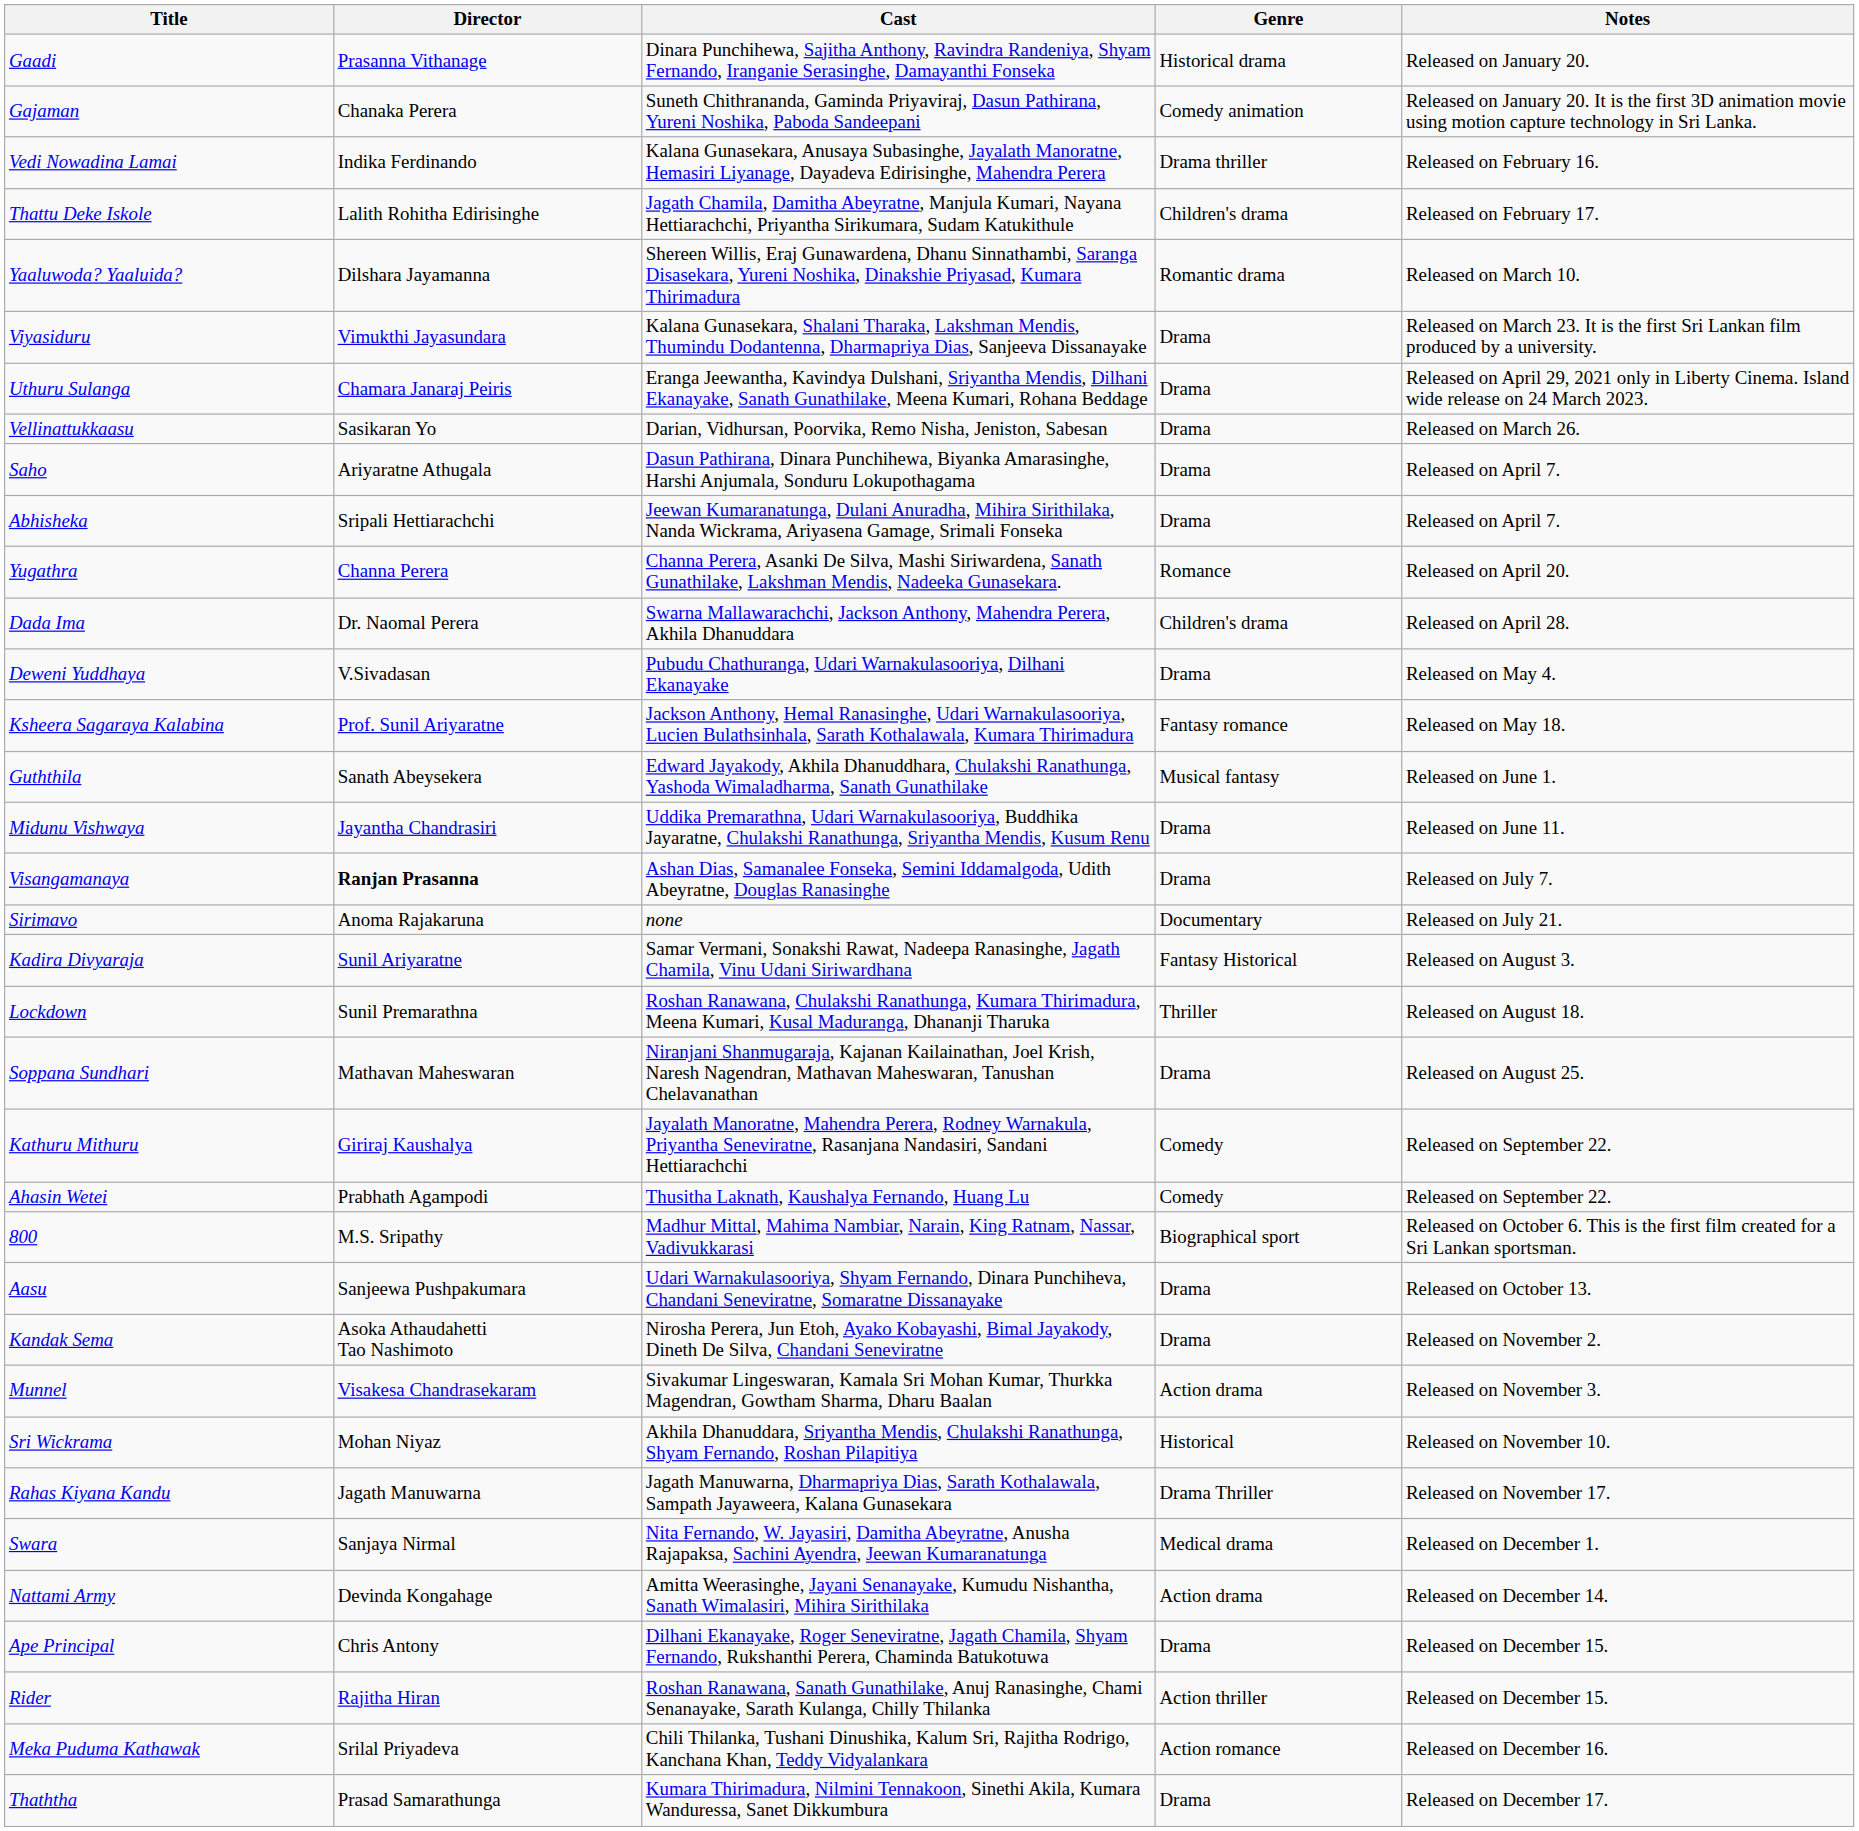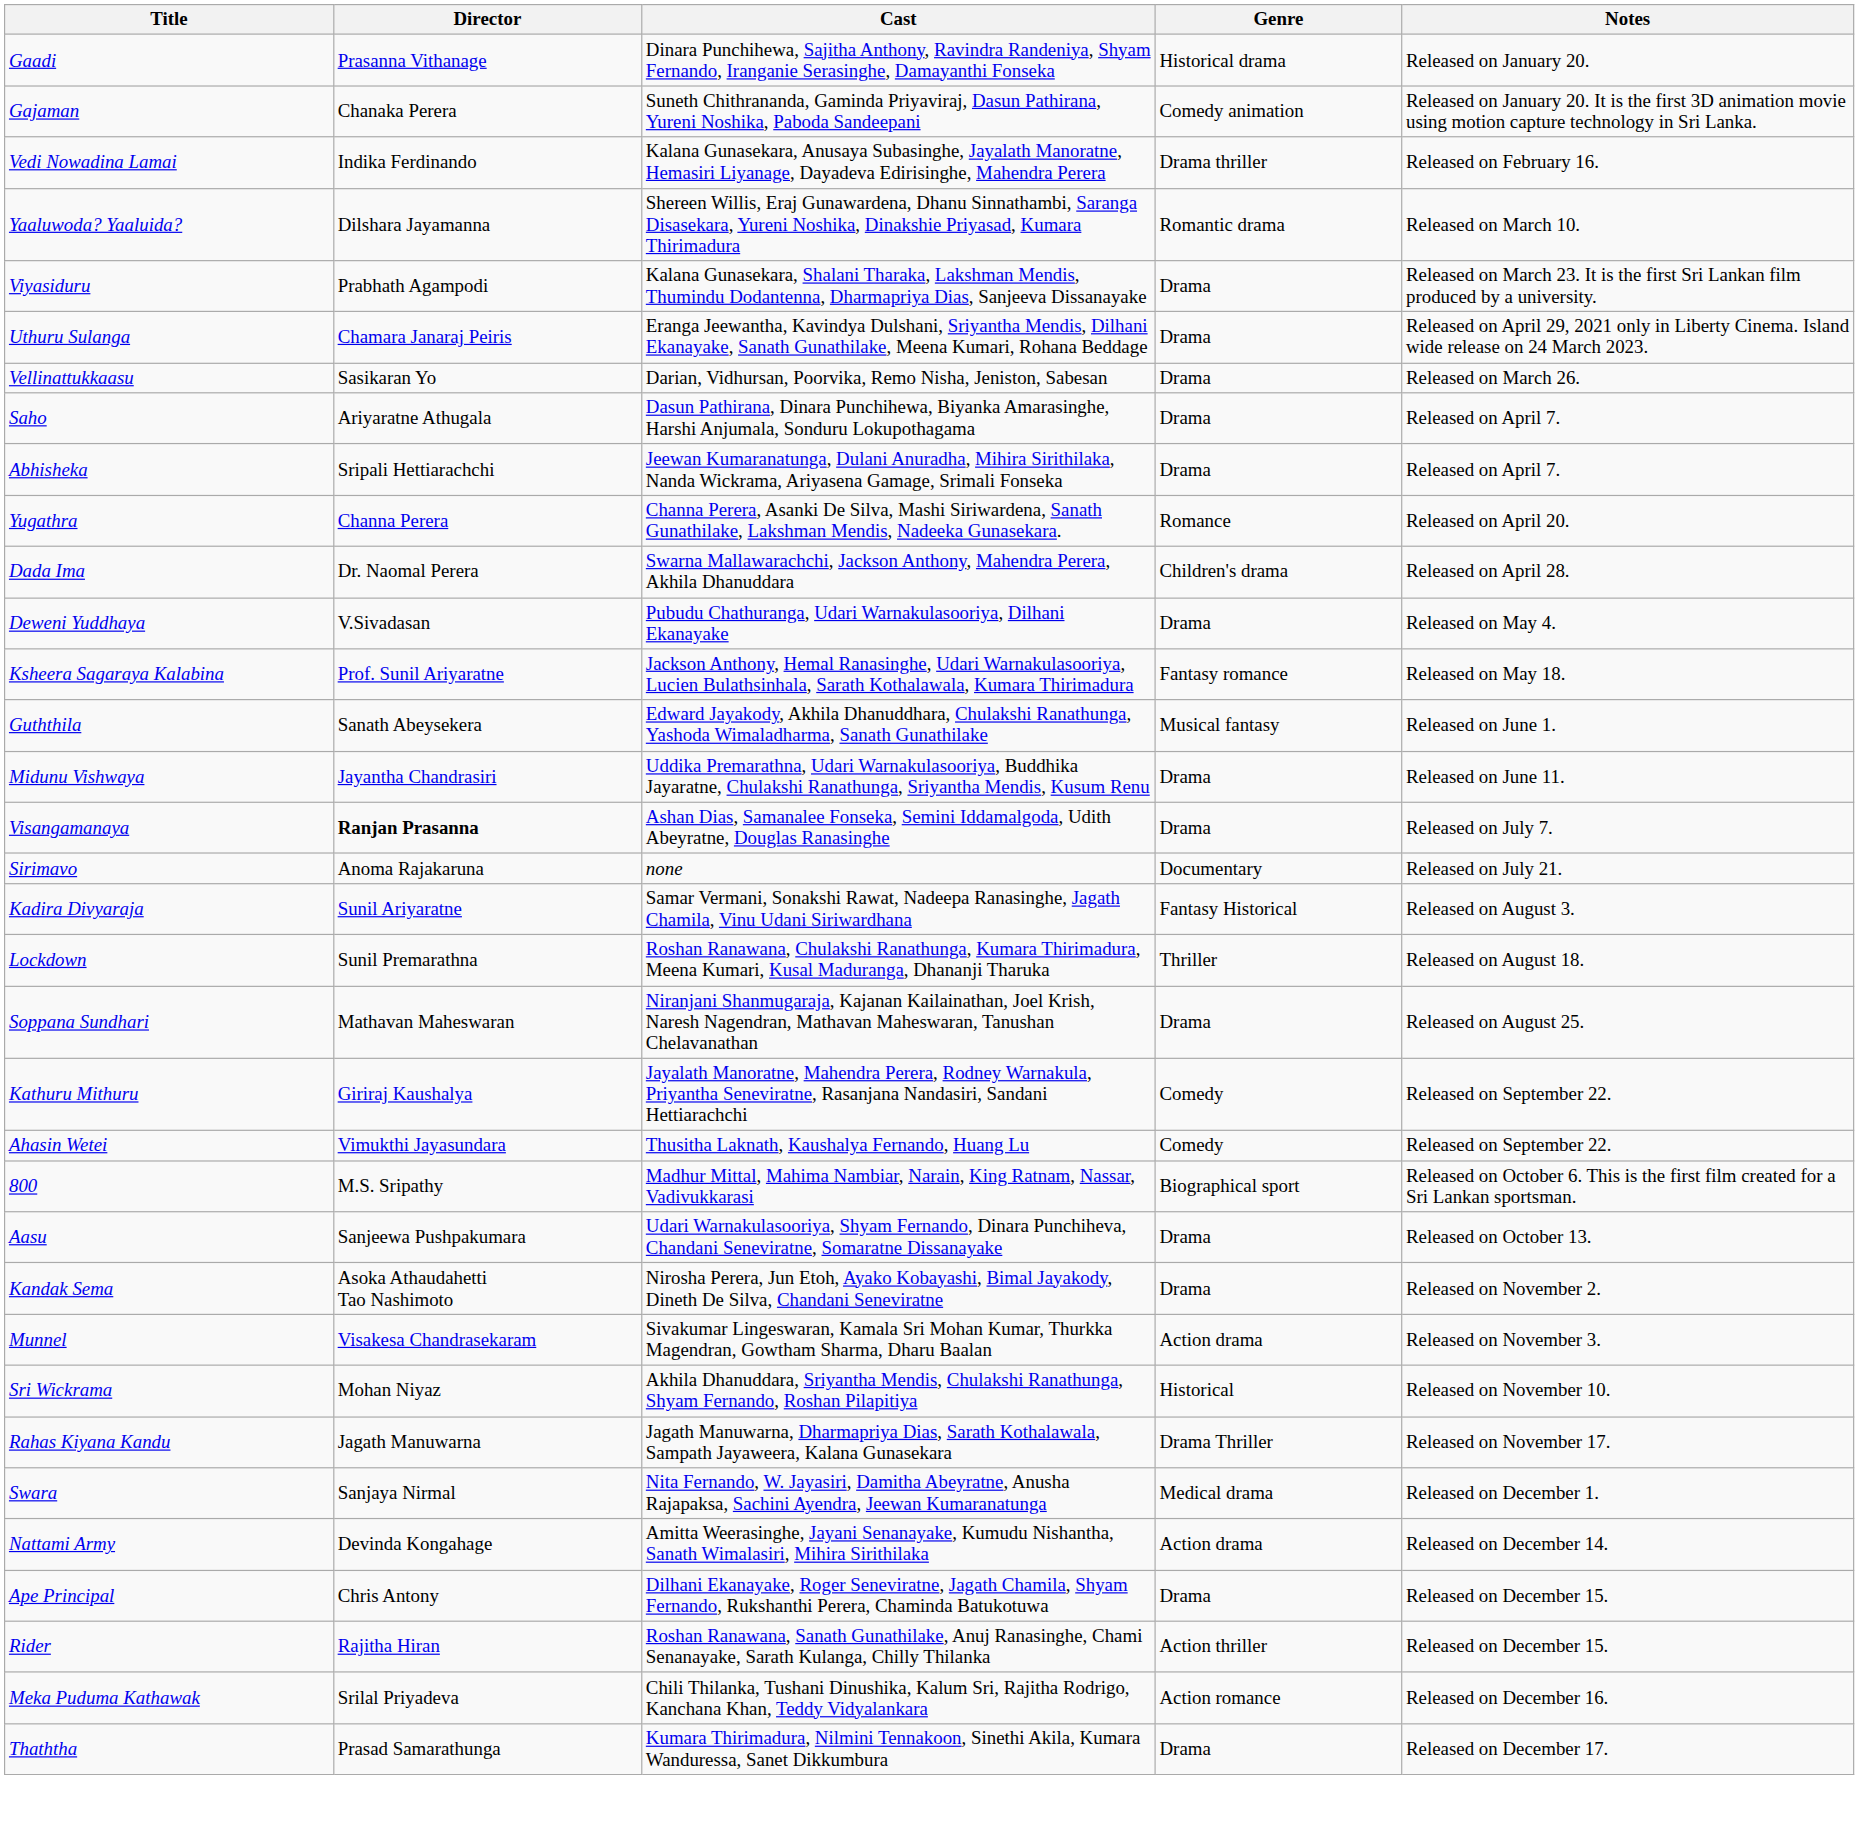- row: Thattu Deke Iskole | Lalith Rohitha Edirisinghe | Jagath Chamila, Damitha Abeyratne, Manjula Kumari, Nayana Hettiarachchi, Priyantha Sirikumara, Sudam Katukithule | Children's drama | Released on February 17.
Viyasiduru | Director: Vimukthi Jayasundara -> Prabhath Agampodi
Ahasin Wetei | Director: Prabhath Agampodi -> Vimukthi Jayasundara
